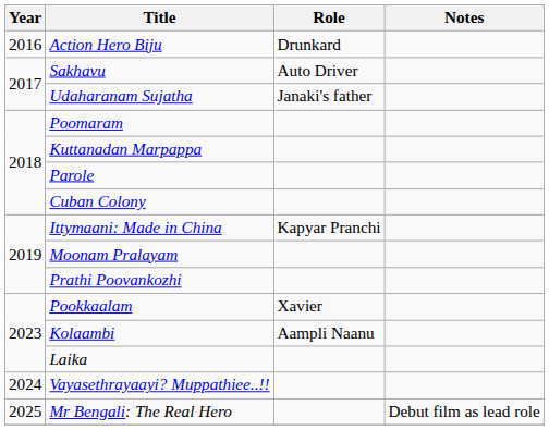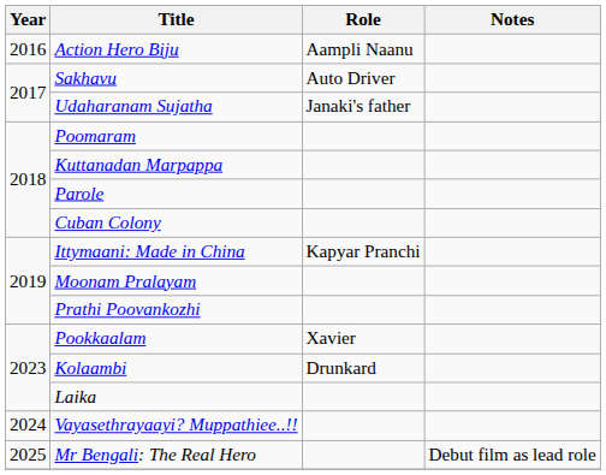Action Hero Biju | Role: Drunkard -> Aampli Naanu
Kolaambi | Role: Aampli Naanu -> Drunkard
